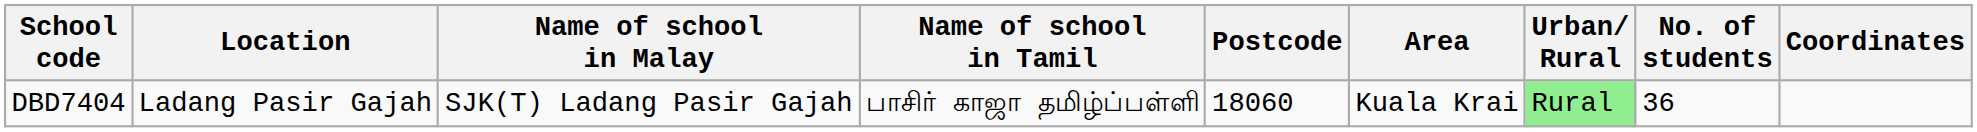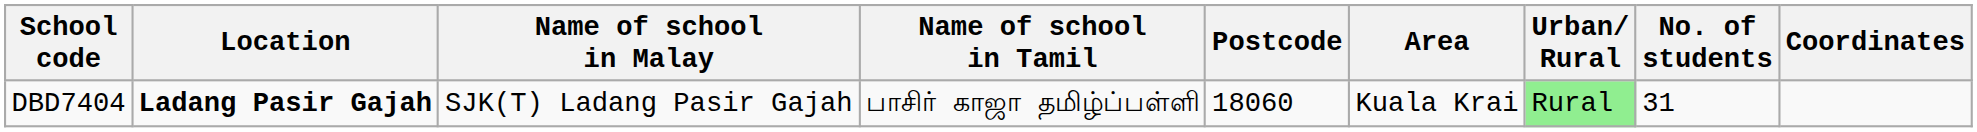DBD7404 | Location: normal -> bold
DBD7404 | No. of students: 36 -> 31
